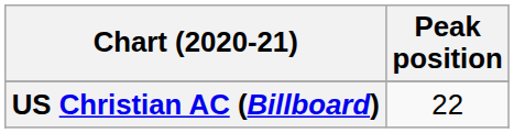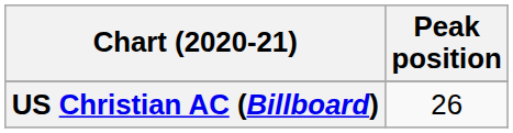US Christian AC (Billboard) | Peak position: 22 -> 26
